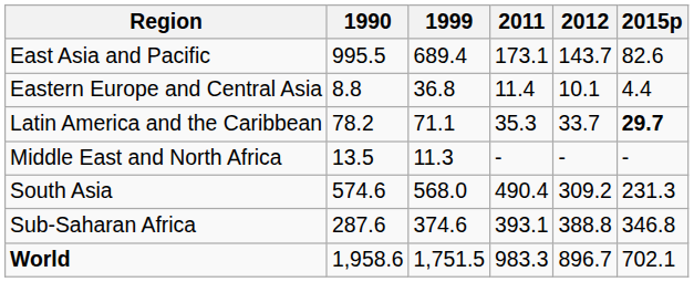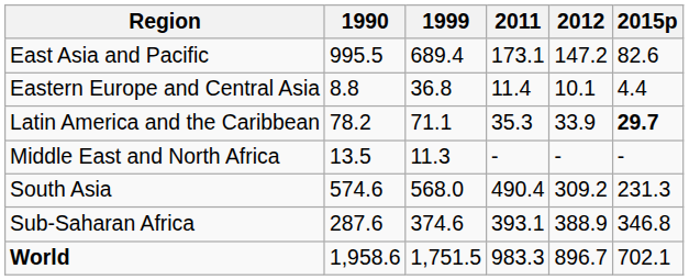East Asia and Pacific | 2012: 143.7 -> 147.2
Latin America and the Caribbean | 2012: 33.7 -> 33.9
Sub-Saharan Africa | 2012: 388.8 -> 388.9
